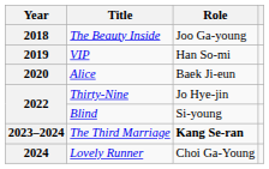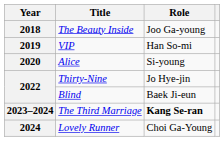Alice | Role: Baek Ji-eun -> Si-young
Blind | Role: Si-young -> Baek Ji-eun
